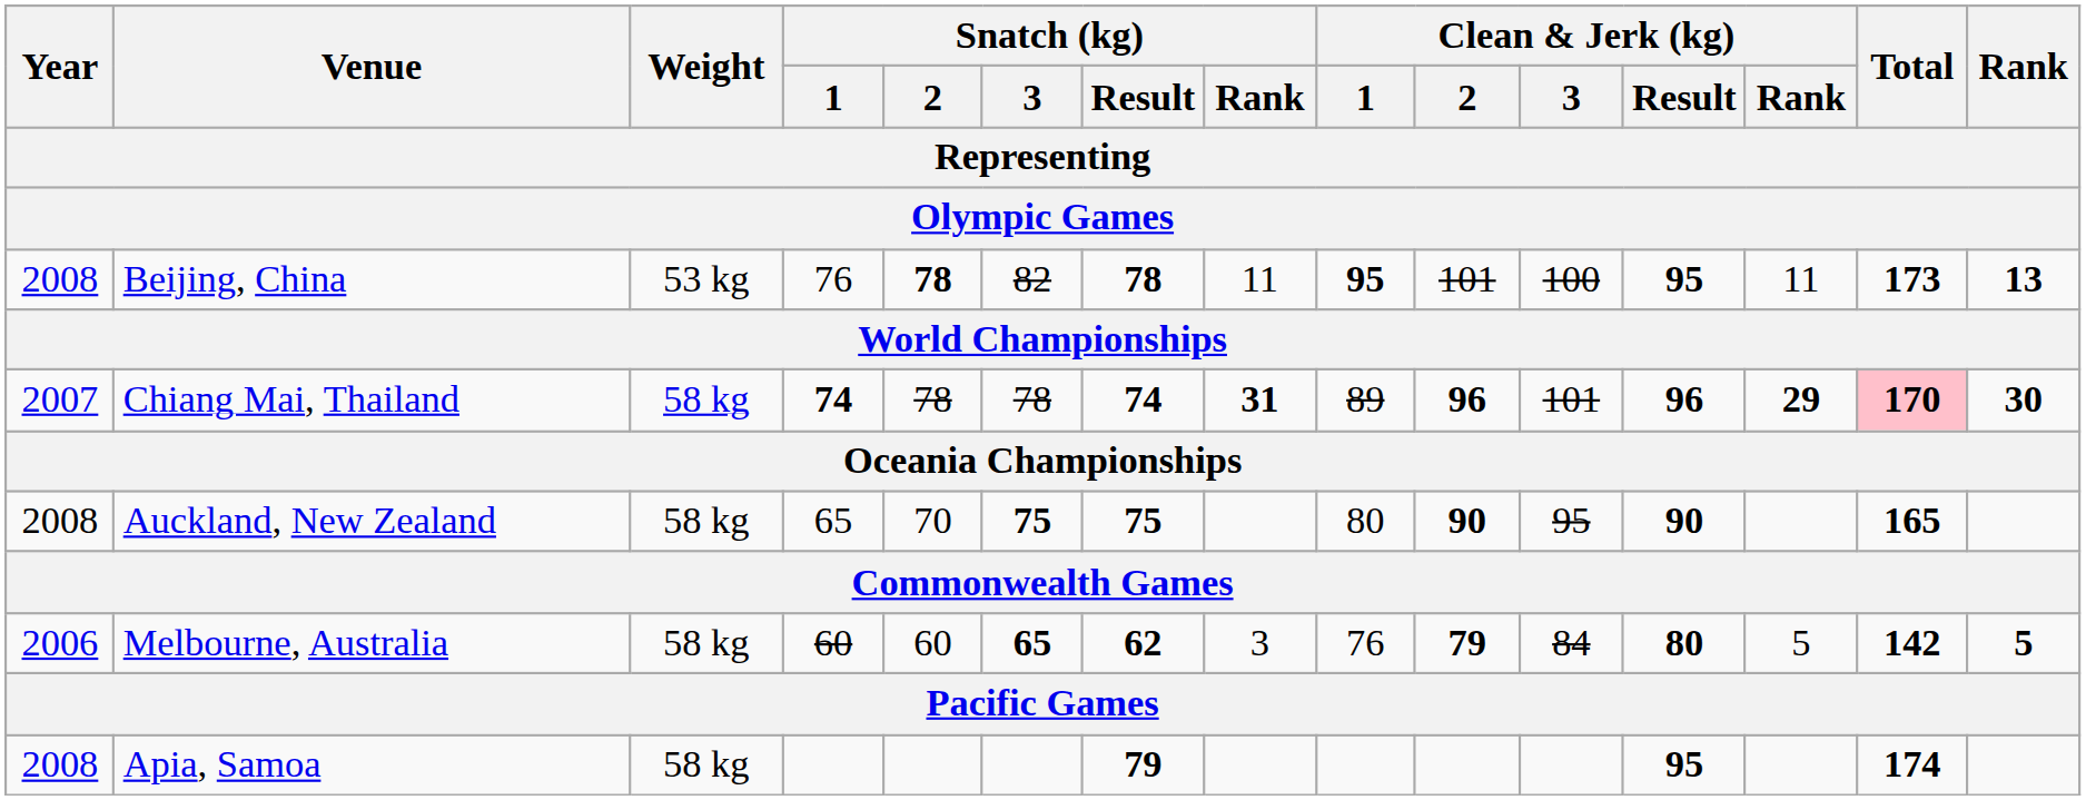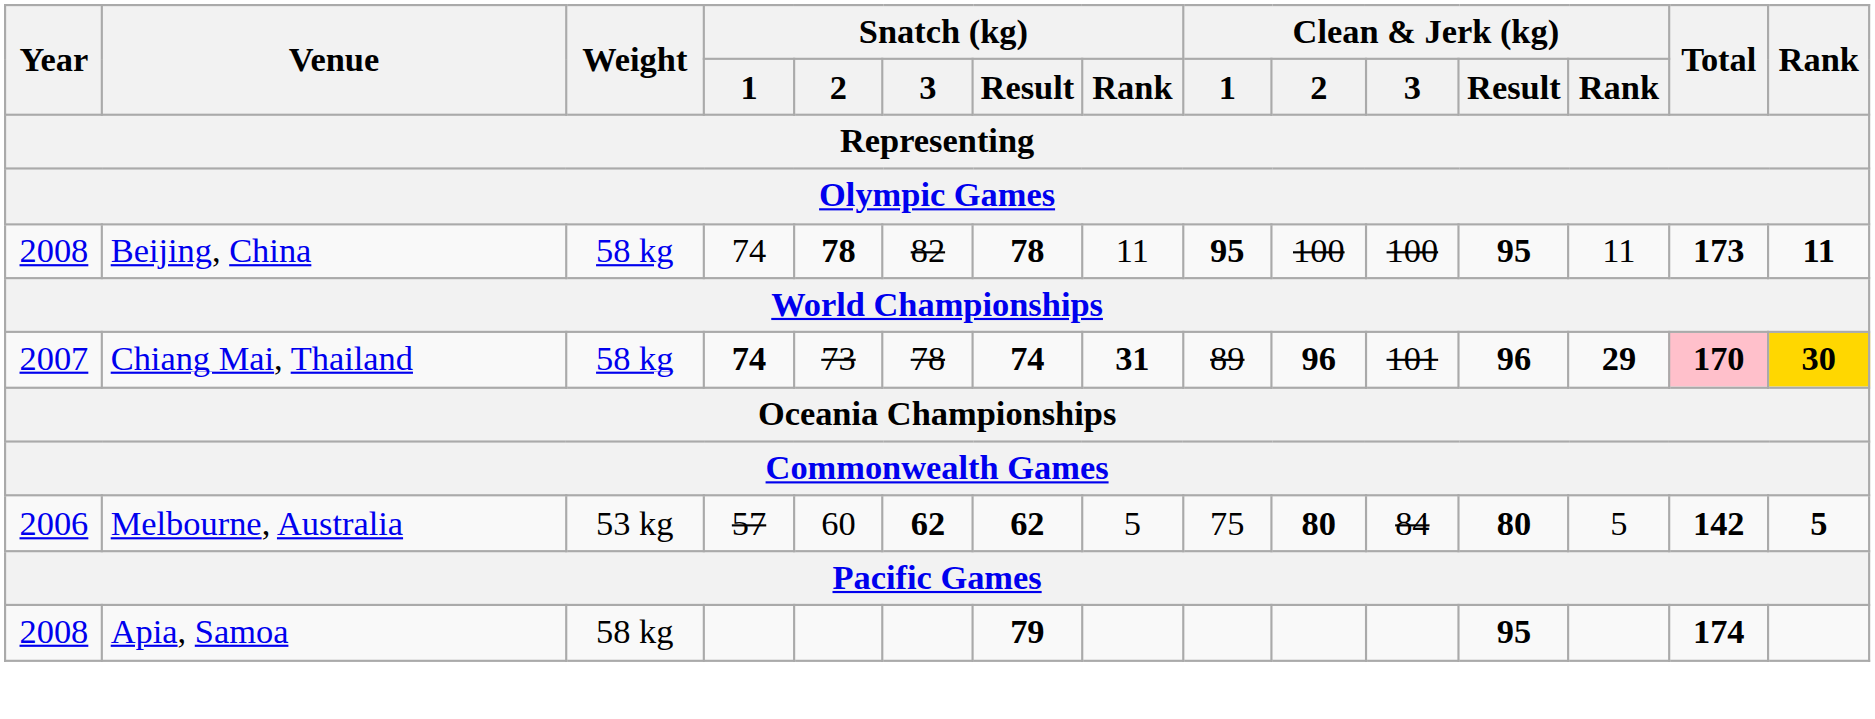Beijing, China | Weight: 53 kg -> 58 kg
Beijing, China | Snatch (kg) / 1: 76 -> 74
Beijing, China | Clean & Jerk (kg) / 2: 101 -> 100
Beijing, China | Rank: 13 -> 11
Chiang Mai, Thailand | Snatch (kg) / 2: 78 -> 73
Chiang Mai, Thailand | Rank: no background -> gold background
- row: 2008 | Auckland, New Zealand | 58 kg | 65 | 70 | 75 | 75 | 80 | 90 | 95 | 90 | 165
Melbourne, Australia | Weight: 58 kg -> 53 kg
Melbourne, Australia | Snatch (kg) / 1: 60 -> 57
Melbourne, Australia | Snatch (kg) / 3: 65 -> 62
Melbourne, Australia | Snatch (kg) / Rank: 3 -> 5
Melbourne, Australia | Clean & Jerk (kg) / 1: 76 -> 75
Melbourne, Australia | Clean & Jerk (kg) / 2: 79 -> 80
